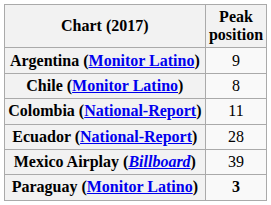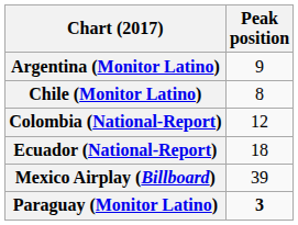Colombia (National-Report) | Peak position: 11 -> 12
Ecuador (National-Report) | Peak position: 28 -> 18
